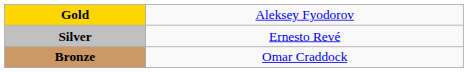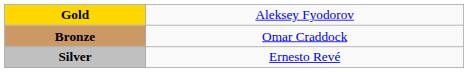rows swapped: Silver <-> Bronze
